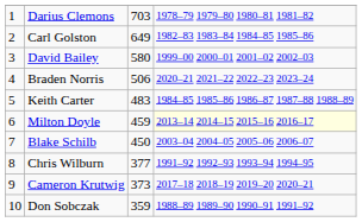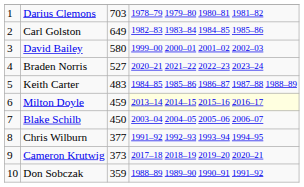Braden Norris | column 3: 506 -> 527
